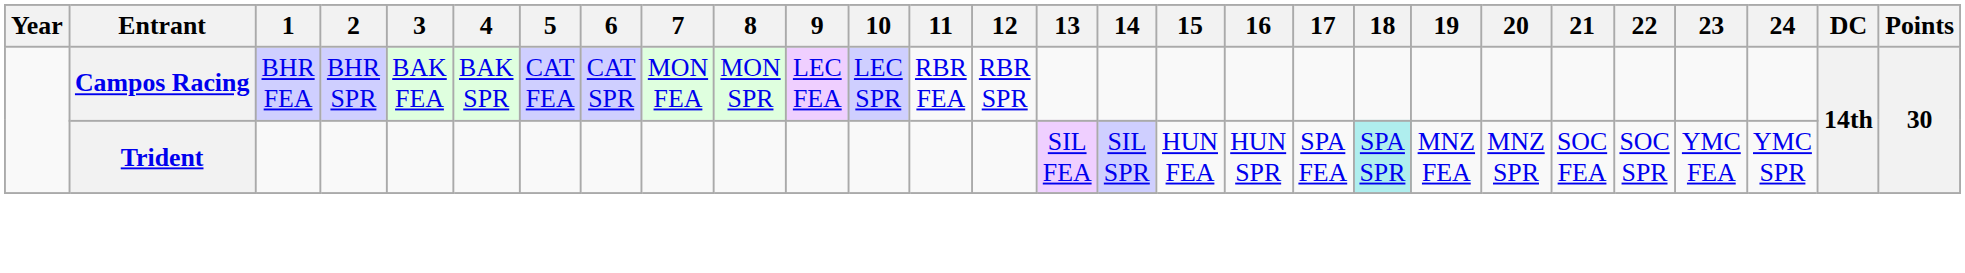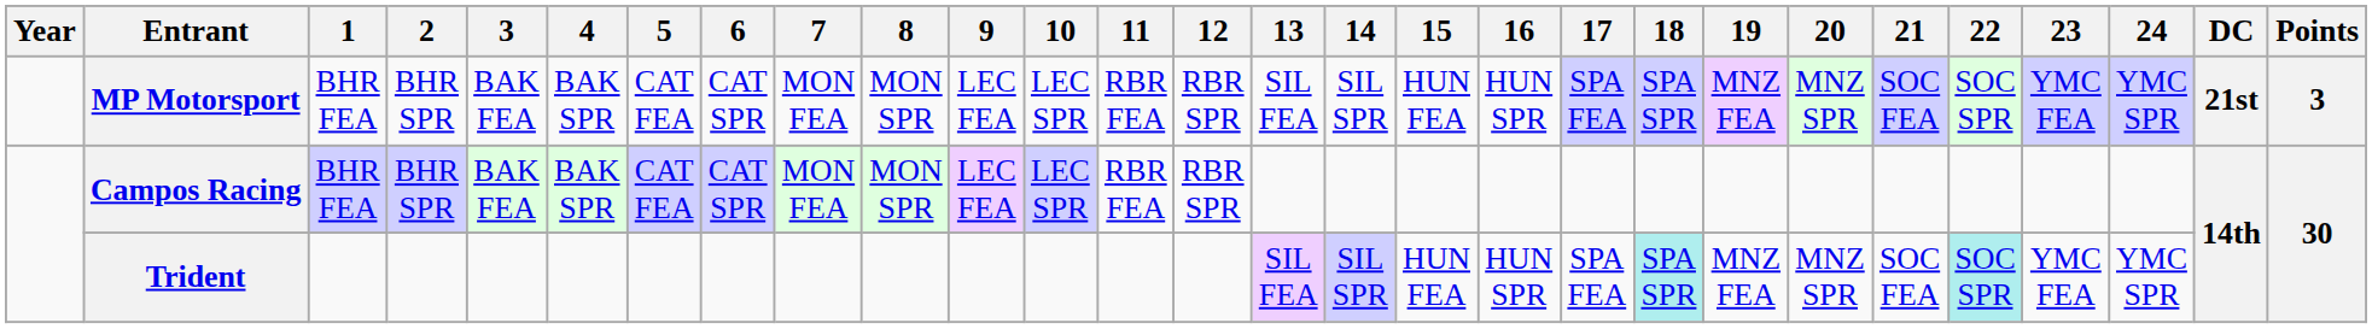+ row: MP Motorsport | BHR FEA | BHR SPR | BAK FEA | BAK SPR | CAT FEA | CAT SPR | MON FEA | MON SPR | LEC FEA | LEC SPR | RBR FEA | RBR SPR | SIL FEA | SIL SPR | HUN FEA | HUN SPR | SPA FEA | SPA SPR | MNZ FEA | MNZ SPR | SOC FEA | SOC SPR | YMC FEA | YMC SPR | 21st | 3
Trident | 22: no background -> paleturquoise background
